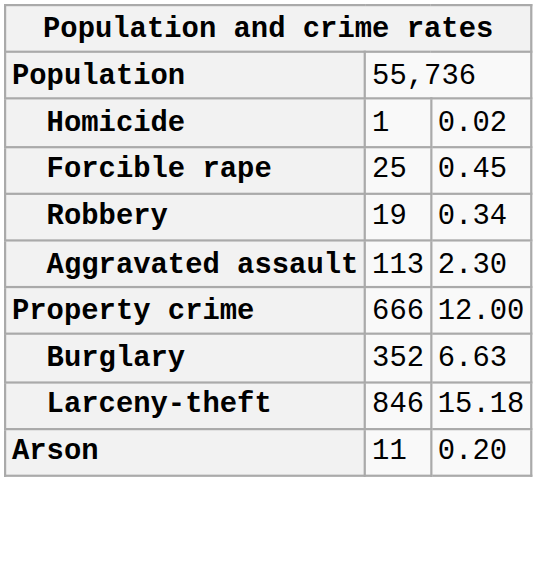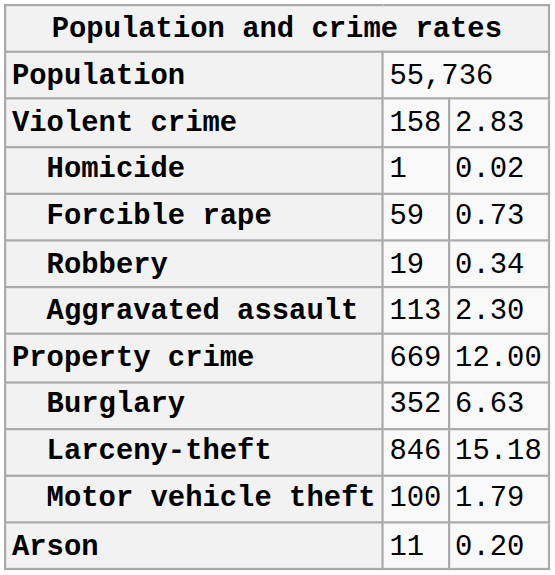+ row: Violent crime | 158 | 2.83
Forcible rape | column 2: 25 -> 59
Forcible rape | column 3: 0.45 -> 0.73
Property crime | column 2: 666 -> 669
+ row: Motor vehicle theft | 100 | 1.79
